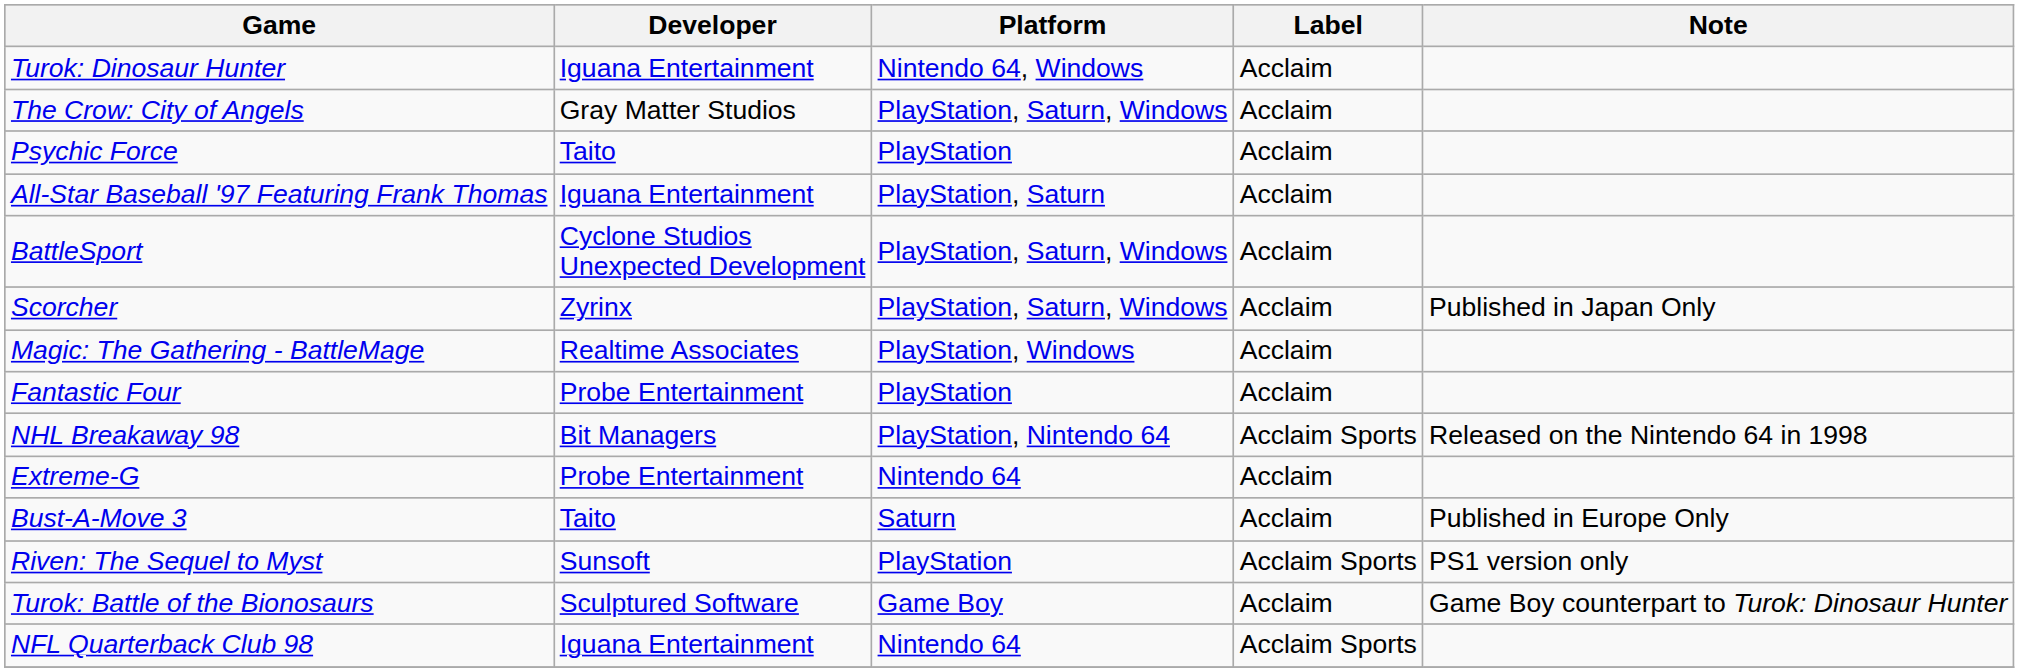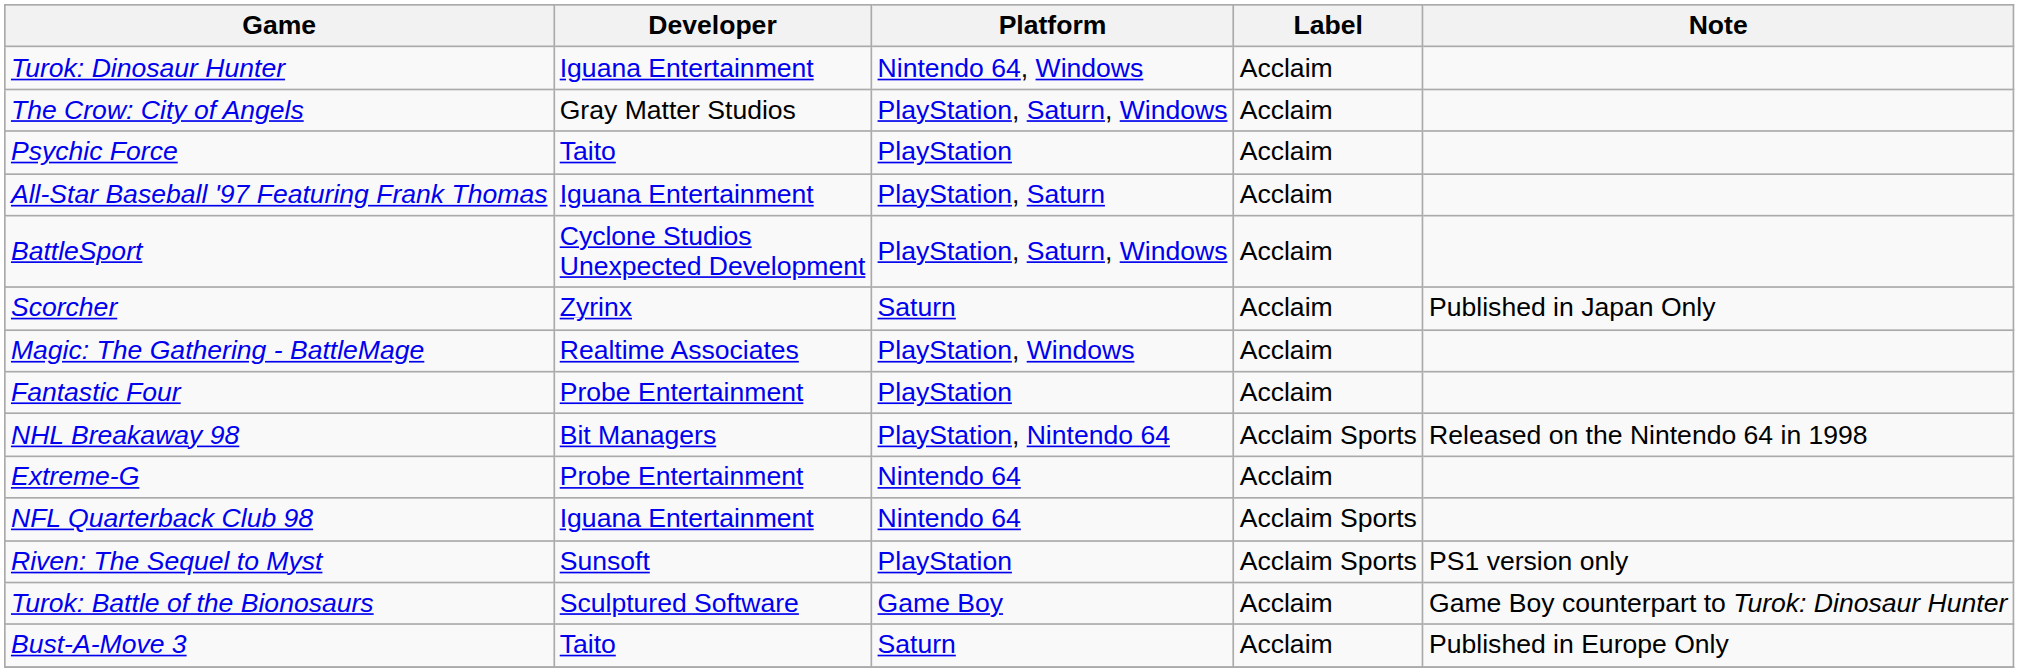Scorcher | Platform: PlayStation, Saturn, Windows -> Saturn
rows swapped: NFL Quarterback Club 98 <-> Bust-A-Move 3
